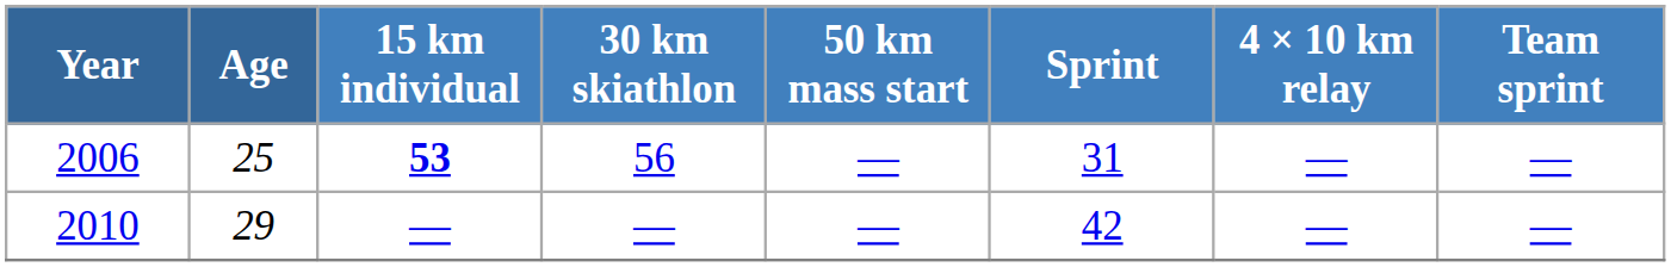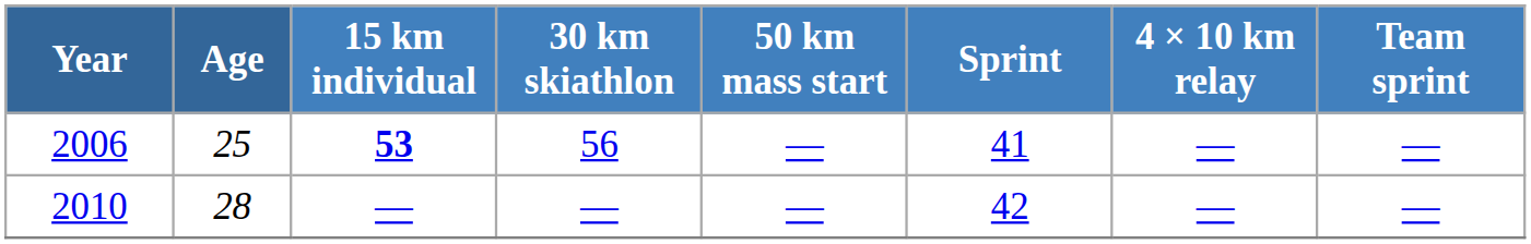2006 | Sprint: 31 -> 41
2010 | Age: 29 -> 28
